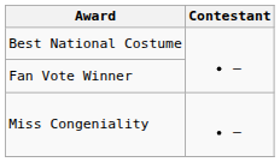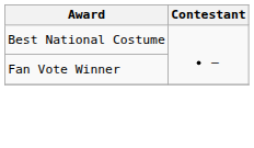- row: Miss Congeniality | –
